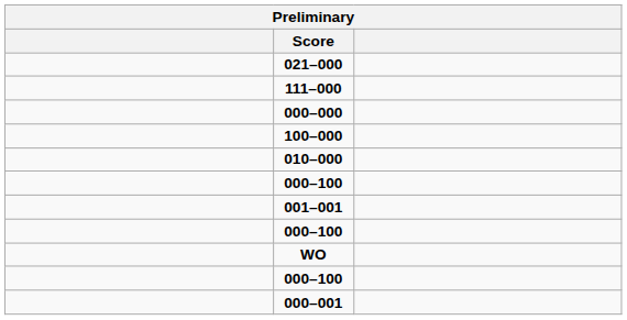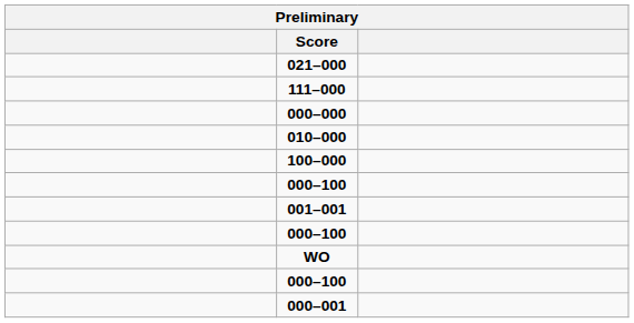rows swapped: 100–000 <-> 010–000
